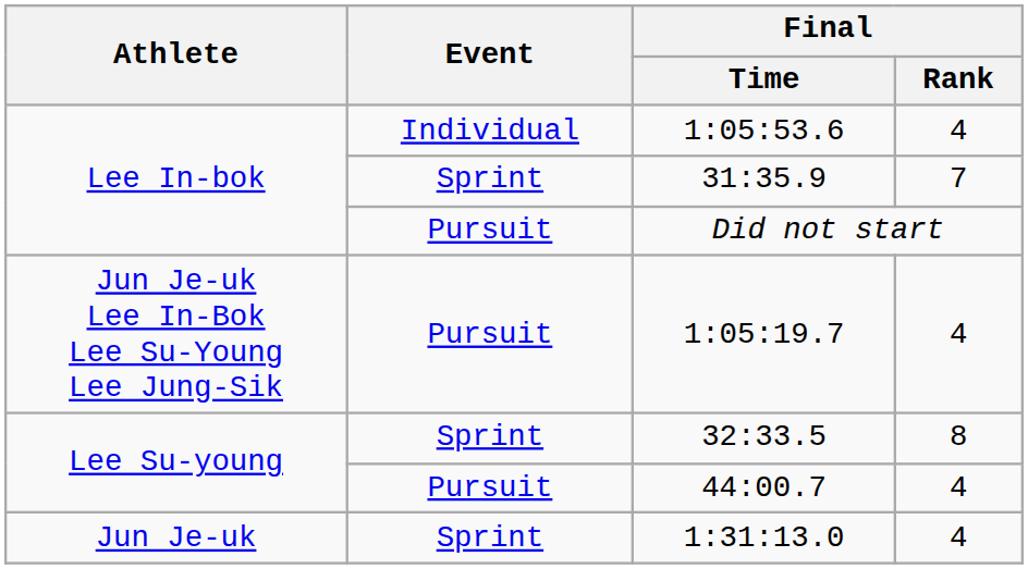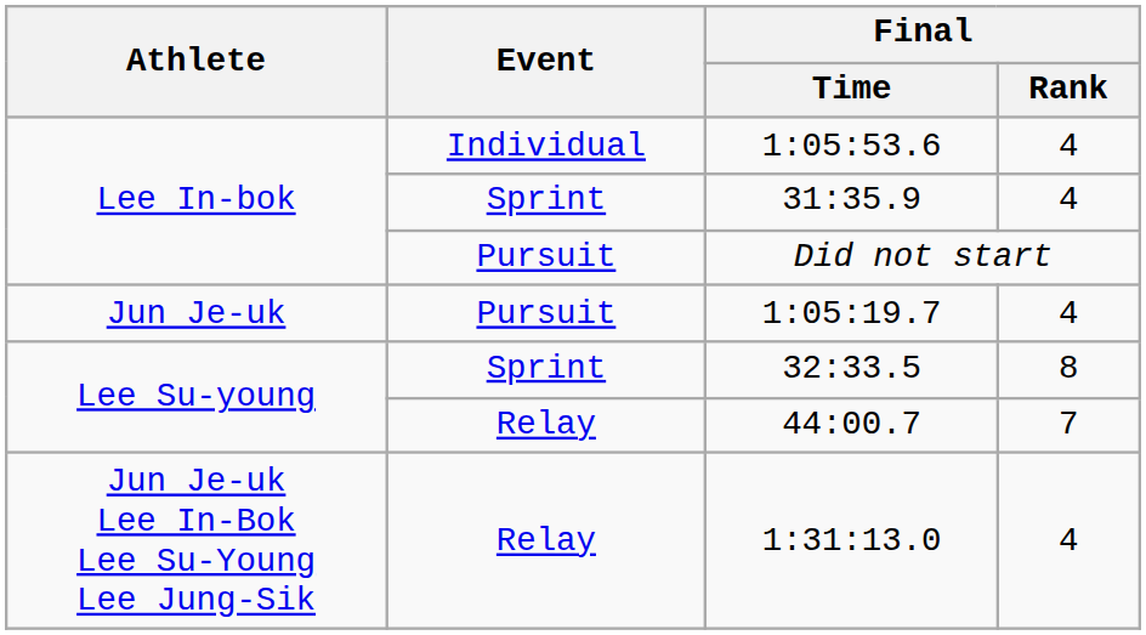31:35.9 | Final / Rank: 7 -> 4
1:05:19.7 | Athlete: Jun Je-uk Lee In-Bok Lee Su-Young Lee Jung-Sik -> Jun Je-uk
44:00.7 | Event: Pursuit -> Relay
44:00.7 | Final / Rank: 4 -> 7
1:31:13.0 | Athlete: Jun Je-uk -> Jun Je-uk Lee In-Bok Lee Su-Young Lee Jung-Sik
1:31:13.0 | Event: Sprint -> Relay
